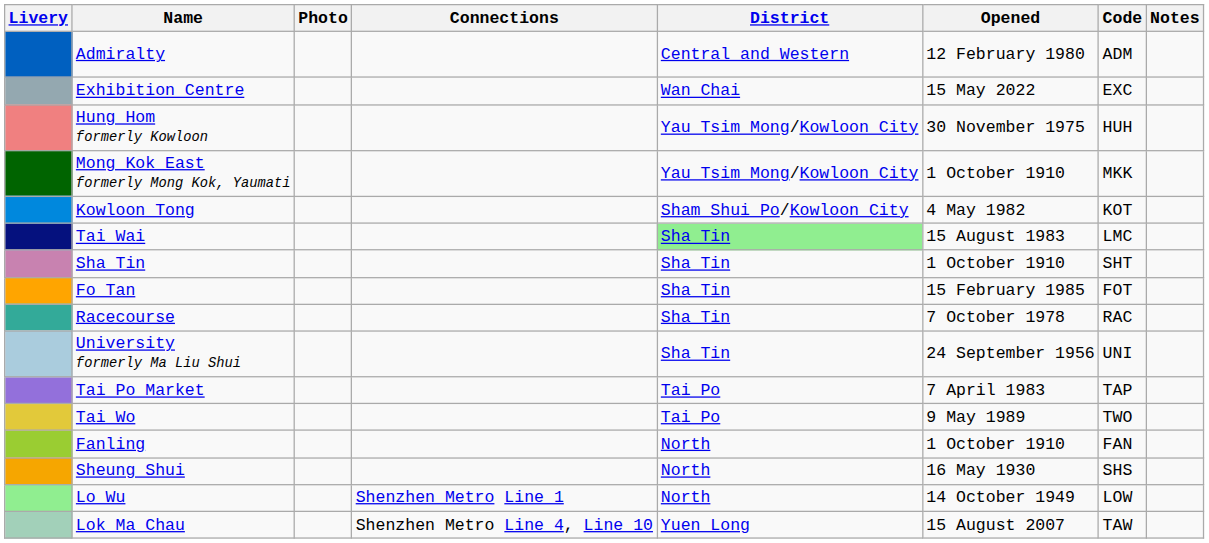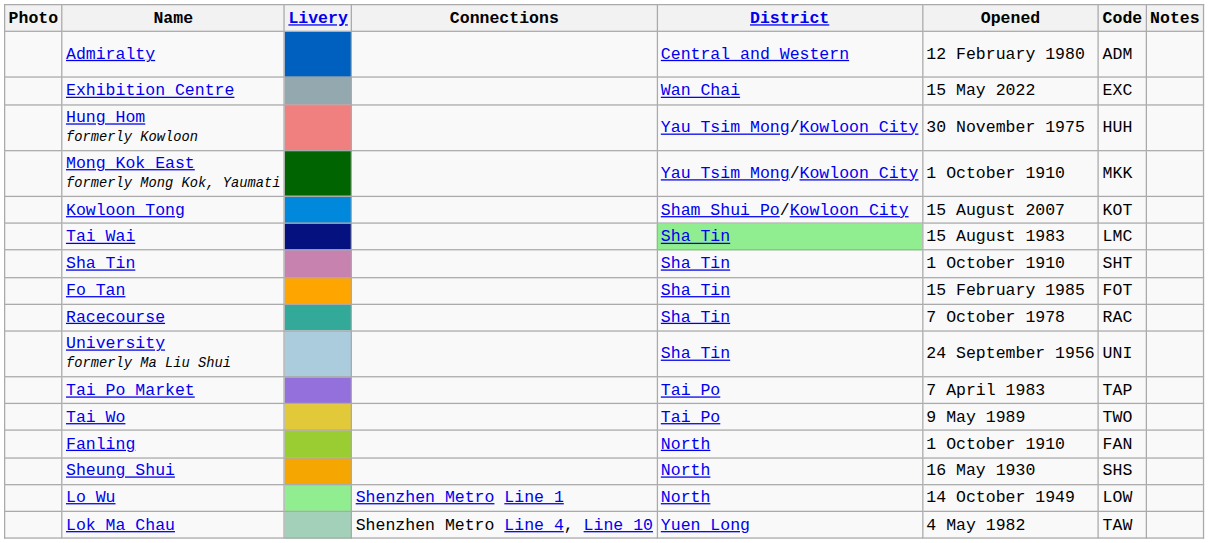columns swapped: Livery <-> Photo
Kowloon Tong | Opened: 4 May 1982 -> 15 August 2007
Lok Ma Chau | Opened: 15 August 2007 -> 4 May 1982
